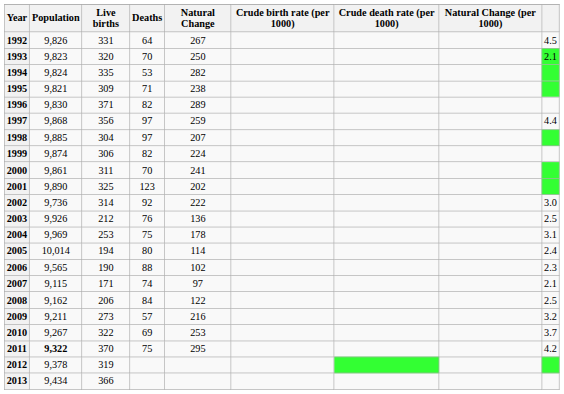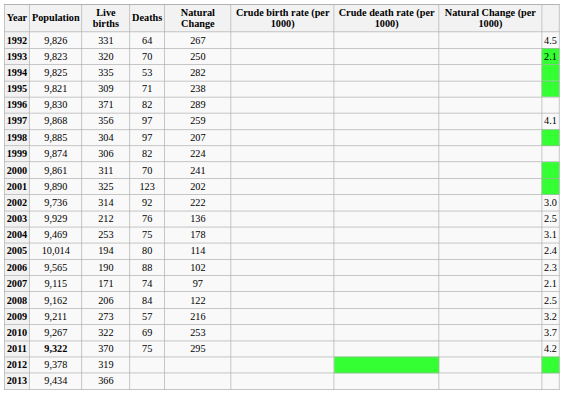1994 | Population: 9,824 -> 9,825
1997 | column 9: 4.4 -> 4.1
2003 | Population: 9,926 -> 9,929
2004 | Population: 9,969 -> 9,469
